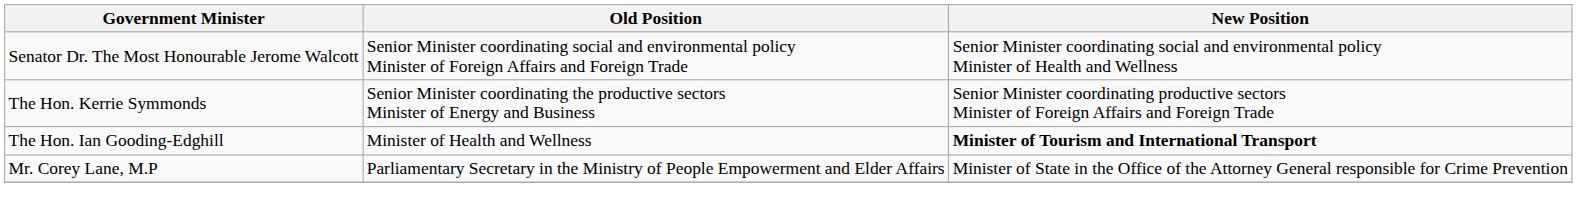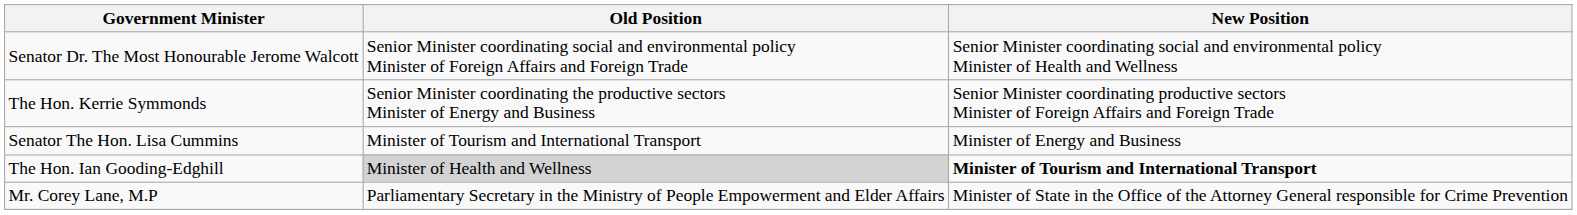+ row: Senator The Hon. Lisa Cummins | Minister of Tourism and International Transport | Minister of Energy and Business
The Hon. Ian Gooding-Edghill | Old Position: no background -> lightgrey background
